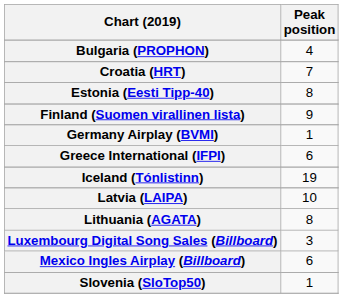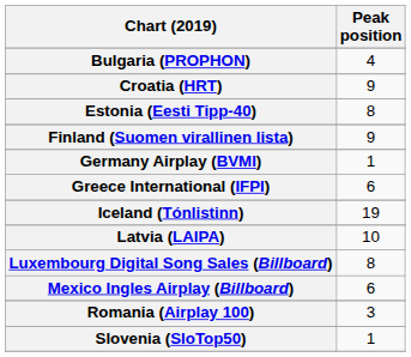Croatia (HRT) | Peak position: 7 -> 9
- row: Lithuania (AGATA) | 8
Luxembourg Digital Song Sales (Billboard) | Peak position: 3 -> 8
+ row: Romania (Airplay 100) | 3
